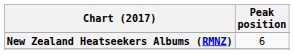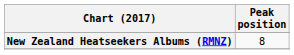New Zealand Heatseekers Albums (RMNZ) | Peak position: 6 -> 8
